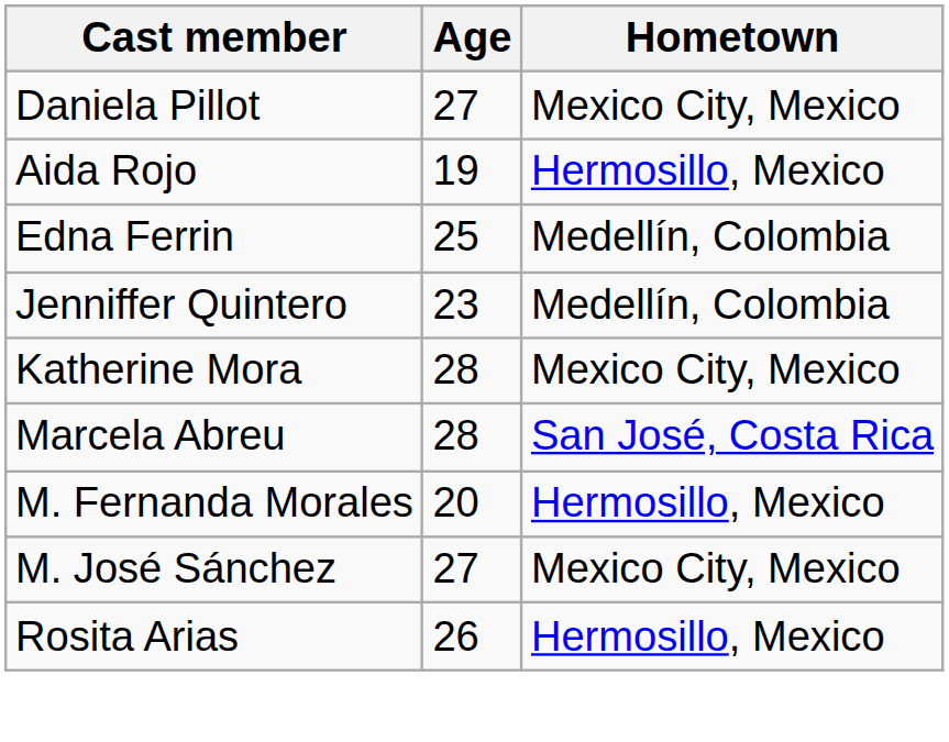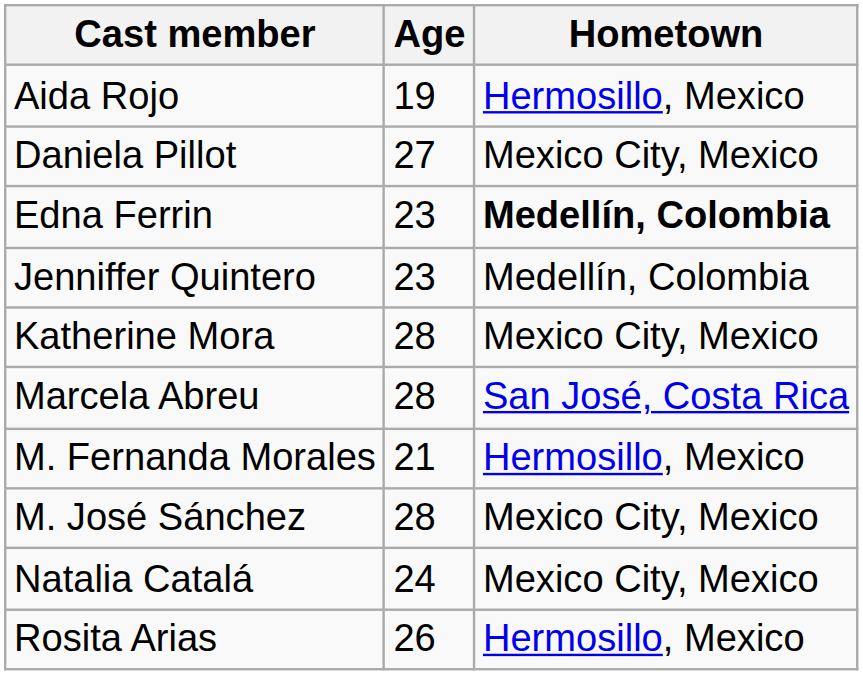rows swapped: Aida Rojo <-> Daniela Pillot
Edna Ferrin | Age: 25 -> 23
Edna Ferrin | Hometown: normal -> bold
M. Fernanda Morales | Age: 20 -> 21
M. José Sánchez | Age: 27 -> 28
+ row: Natalia Catalá | 24 | Mexico City, Mexico
